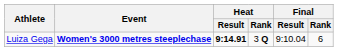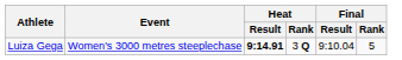Luiza Gega | Event: bold -> normal
Luiza Gega | Final / Rank: 6 -> 5
